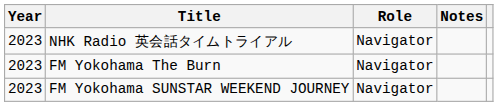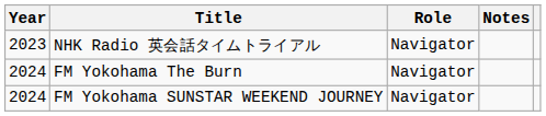FM Yokohama The Burn | Year: 2023 -> 2024
FM Yokohama SUNSTAR WEEKEND JOURNEY | Year: 2023 -> 2024
